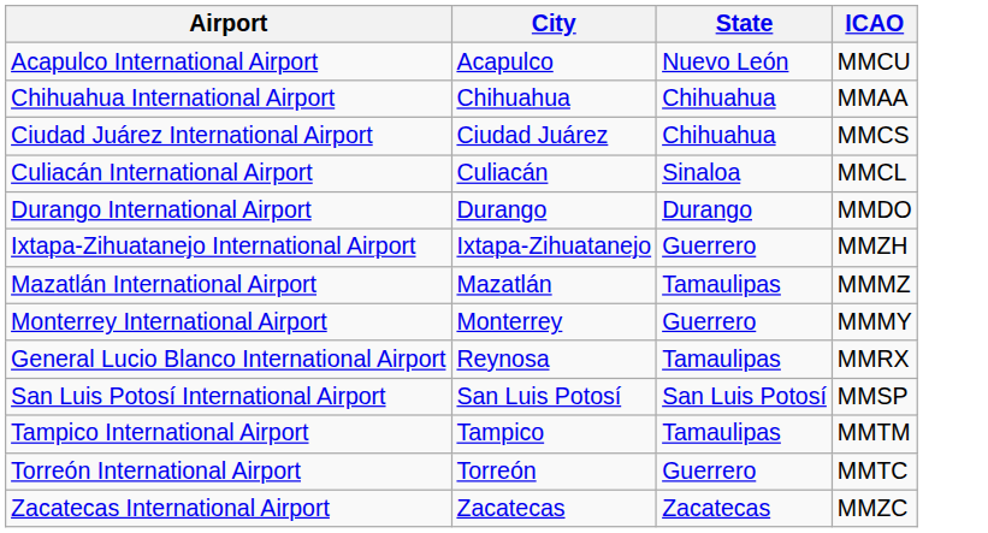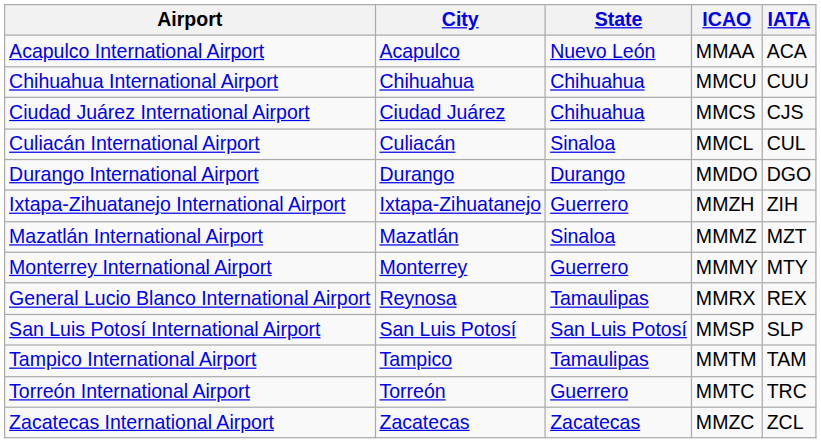+ column: IATA | ACA | CUU | CJS | CUL | DGO | ZIH | MZT | MTY | REX | SLP | TAM | TRC | ZCL
Acapulco International Airport | ICAO: MMCU -> MMAA
Chihuahua International Airport | ICAO: MMAA -> MMCU
Mazatlán International Airport | State: Tamaulipas -> Sinaloa
